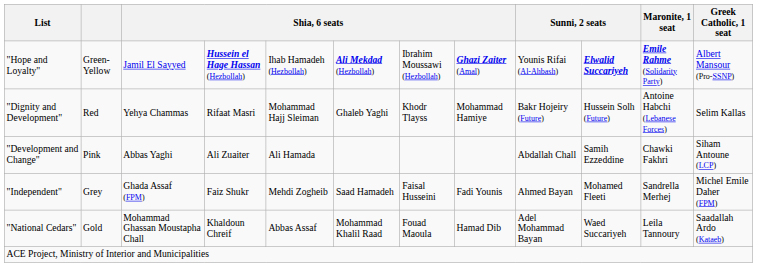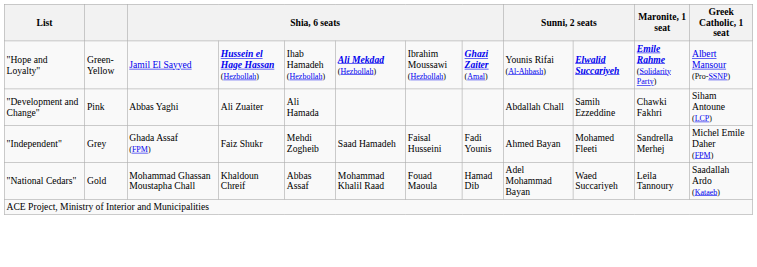- row: "Dignity and Development" | Red | Yehya Chammas | Rifaat Masri | Mohammad Hajj Sleiman | Ghaleb Yaghi | Khodr Tlayss | Mohammad Hamiye | Bakr Hojeiry (Future) | Hussein Solh (Future) | Antoine Habchi (Lebanese Forces) | Selim Kallas
